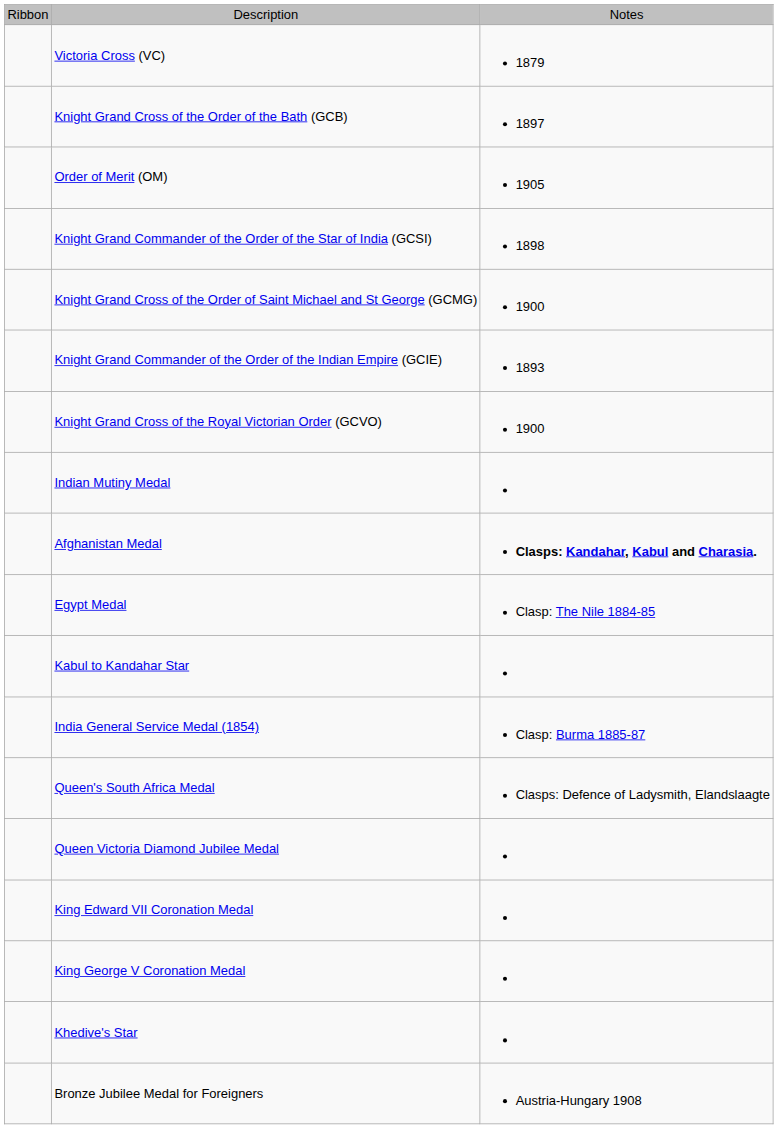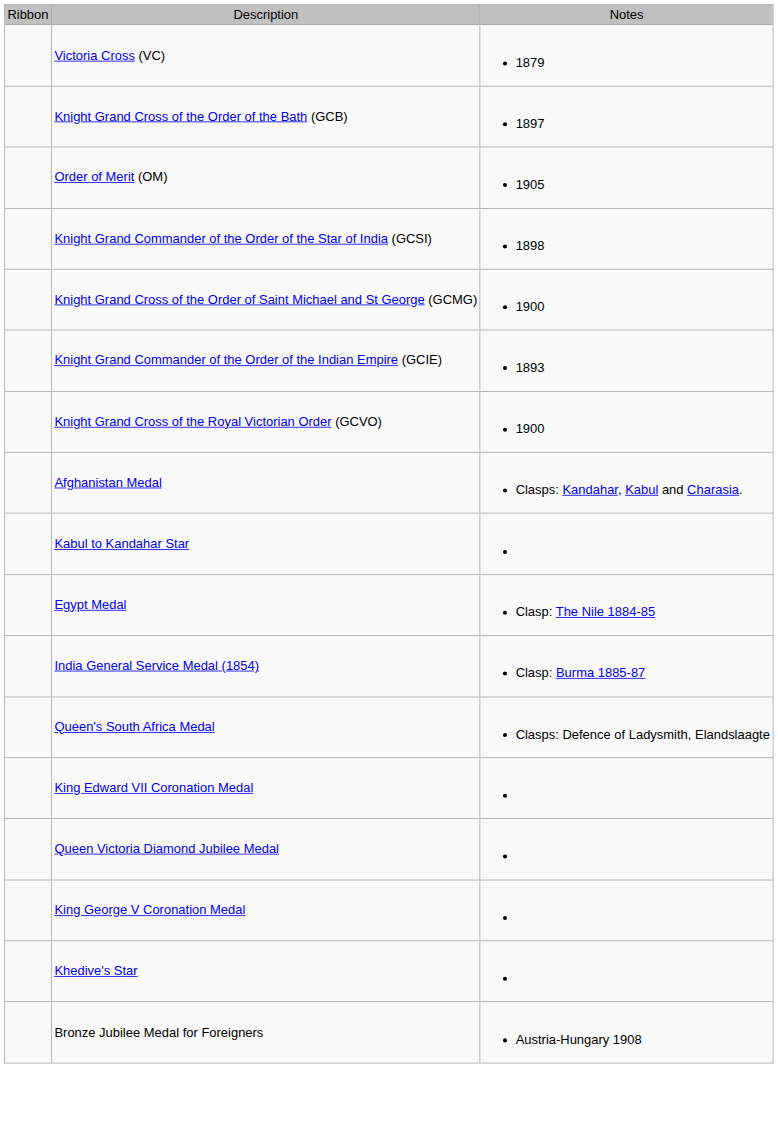- row: Indian Mutiny Medal
Afghanistan Medal | column 3: bold -> normal
rows swapped: Kabul to Kandahar Star <-> Egypt Medal
rows swapped: Queen Victoria Diamond Jubilee Medal <-> King Edward VII Coronation Medal
